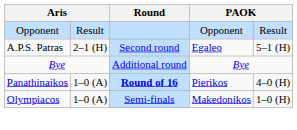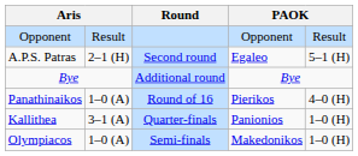Panathinaikos | Round: bold -> normal
+ row: Kallithea | 3–1 (A) | Quarter-finals | Panionios | 1–0 (H)
